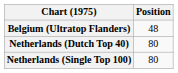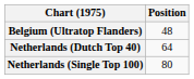Netherlands (Dutch Top 40) | Position: 80 -> 64
